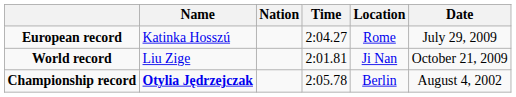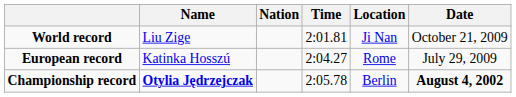rows swapped: World record <-> European record
Championship record | Date: normal -> bold
